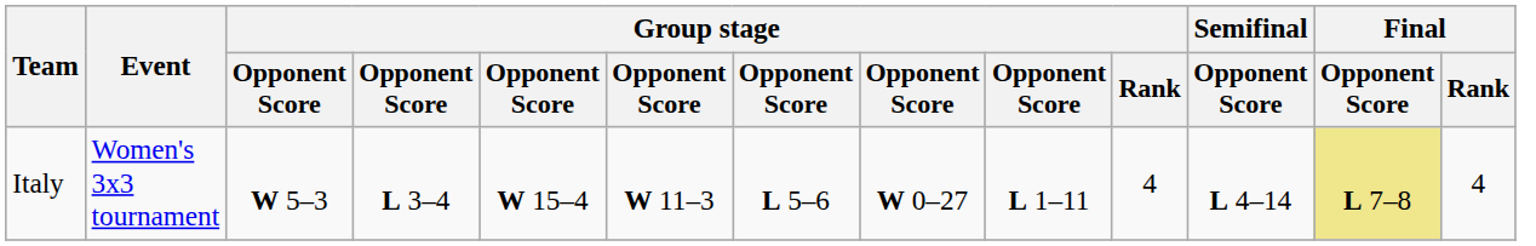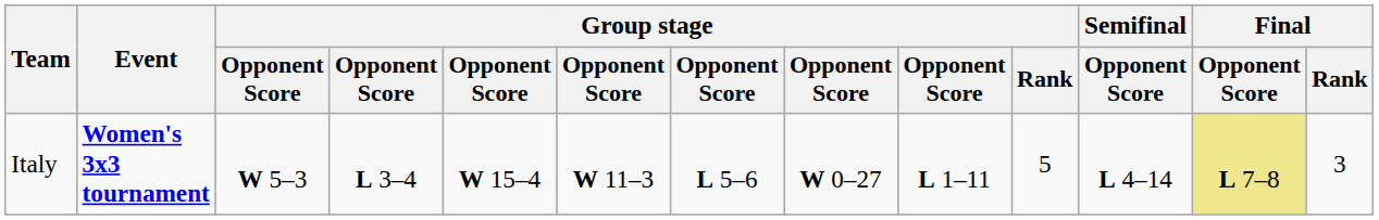Italy | Event: normal -> bold
Italy | Group stage / Rank: 4 -> 5
Italy | Final / Rank: 4 -> 3
